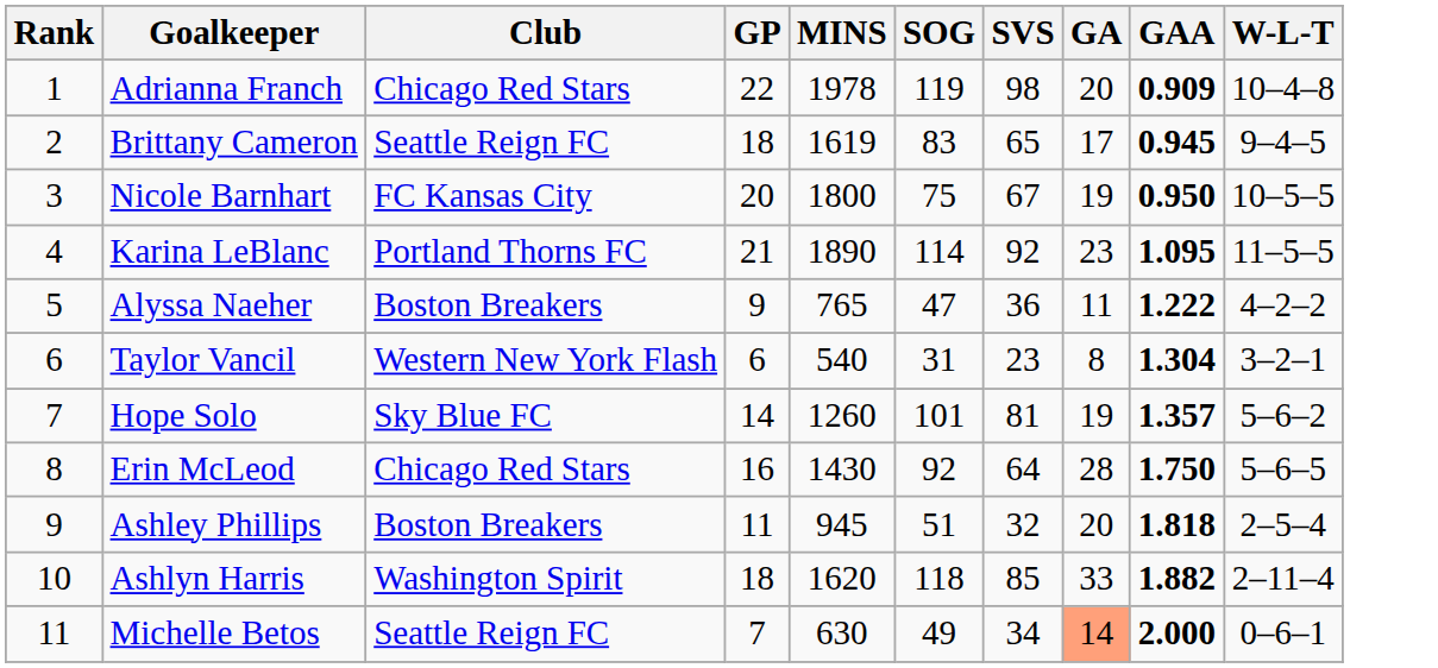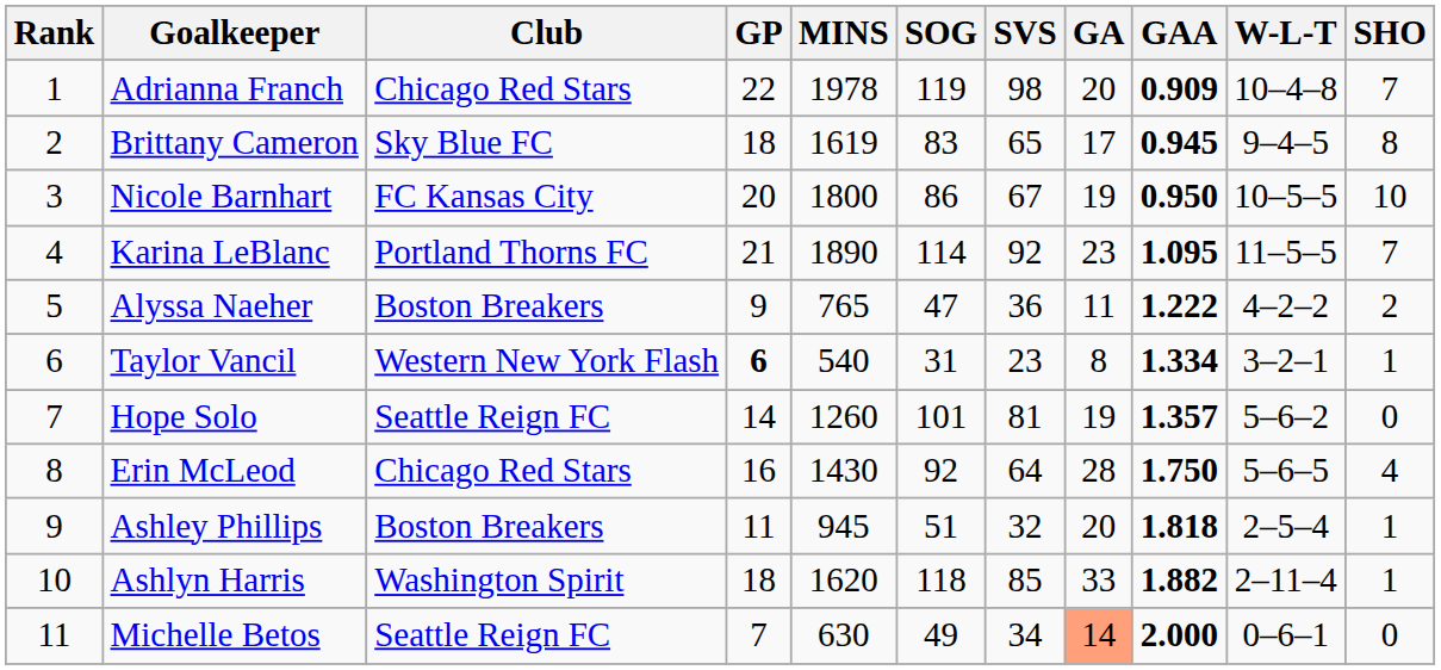+ column: SHO | 7 | 8 | 10 | 7 | 2 | 1 | 0 | 4 | 1 | 1 | 0
Brittany Cameron | Club: Seattle Reign FC -> Sky Blue FC
Nicole Barnhart | SOG: 75 -> 86
Taylor Vancil | GP: normal -> bold
Taylor Vancil | GAA: 1.304 -> 1.334
Hope Solo | Club: Sky Blue FC -> Seattle Reign FC
